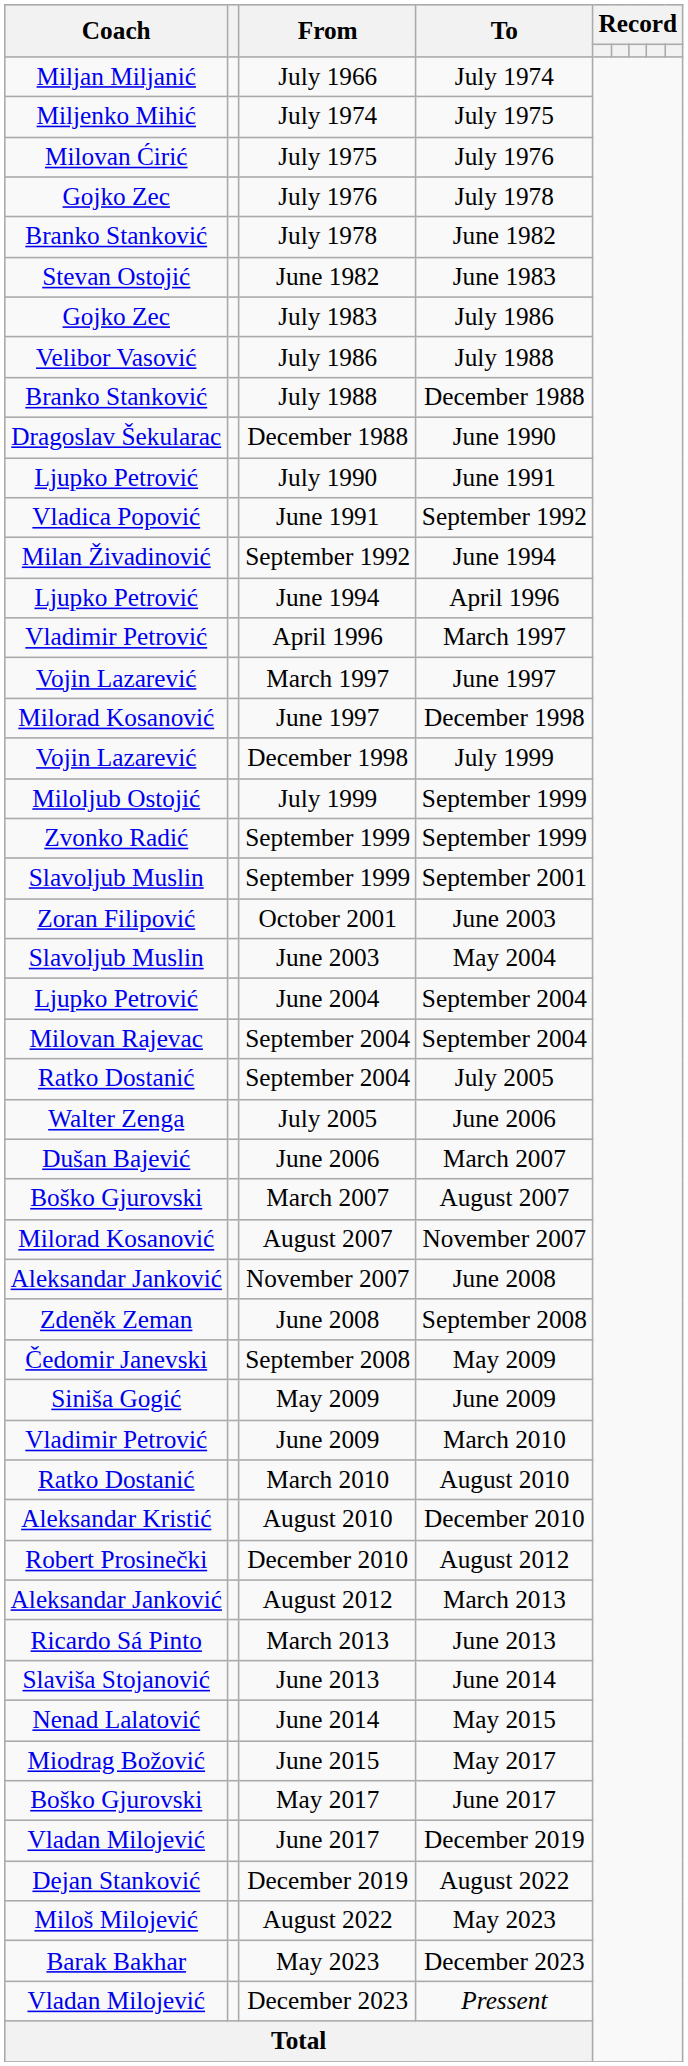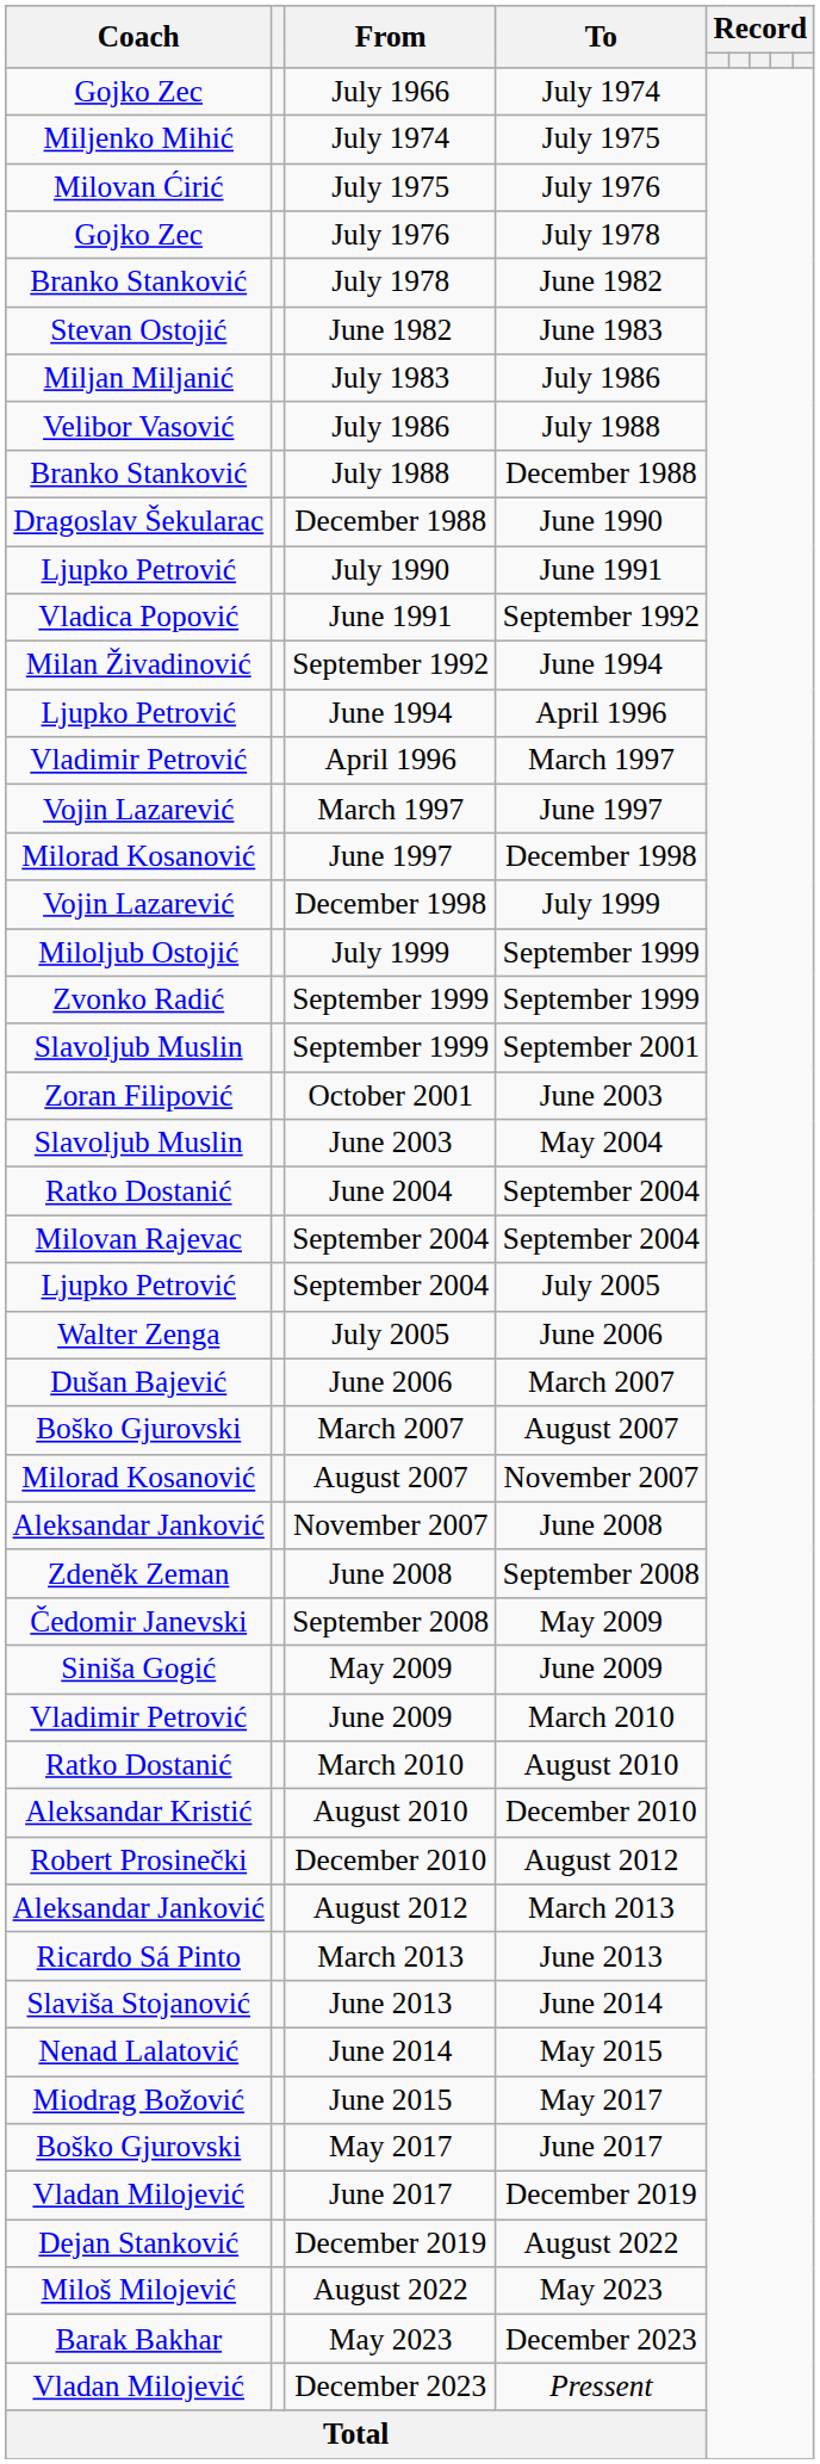July 1966 | Coach: Miljan Miljanić -> Gojko Zec
July 1983 | Coach: Gojko Zec -> Miljan Miljanić
June 2004 | Coach: Ljupko Petrović -> Ratko Dostanić
September 2004 / July 2005 | Coach: Ratko Dostanić -> Ljupko Petrović
